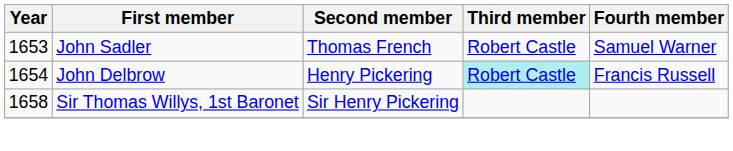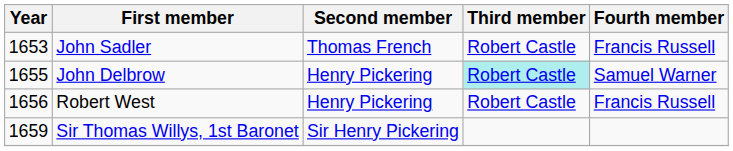John Sadler | Fourth member: Samuel Warner -> Francis Russell
John Delbrow | Year: 1654 -> 1655
John Delbrow | Fourth member: Francis Russell -> Samuel Warner
+ row: 1656 | Robert West | Henry Pickering | Robert Castle | Francis Russell
Sir Thomas Willys, 1st Baronet | Year: 1658 -> 1659
